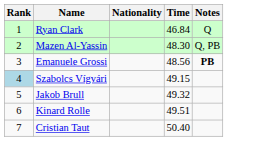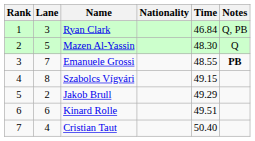+ column: Lane | 3 | 5 | 7 | 8 | 2 | 6 | 4
Ryan Clark | Notes: Q -> Q, PB
Mazen Al-Yassin | Notes: Q, PB -> Q
Emanuele Grossi | Time: 48.56 -> 48.55
Szabolcs Vígvári | Rank: lightblue background -> no background
Jakob Brull | Time: 49.32 -> 49.29
